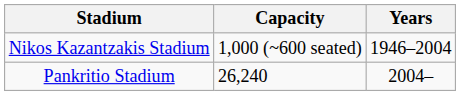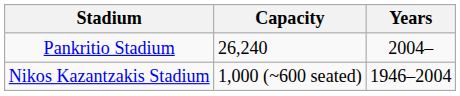rows swapped: Nikos Kazantzakis Stadium <-> Pankritio Stadium
